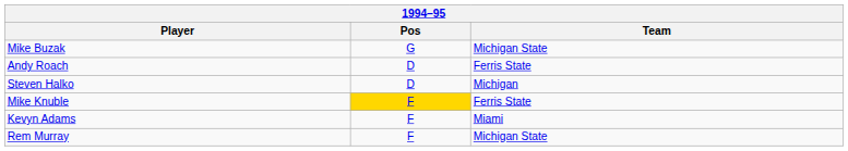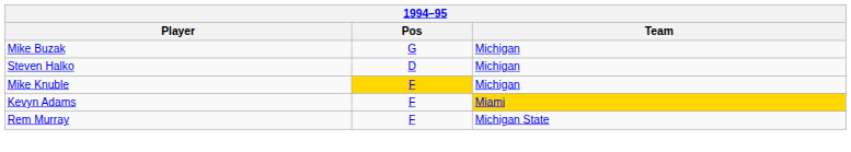Mike Buzak | Team: Michigan State -> Michigan
- row: Andy Roach | D | Ferris State
Mike Knuble | Team: Ferris State -> Michigan
Kevyn Adams | Team: no background -> gold background
